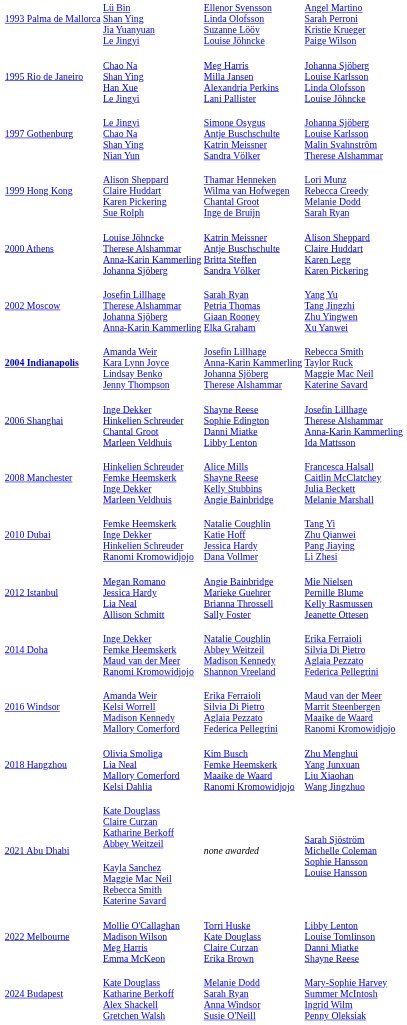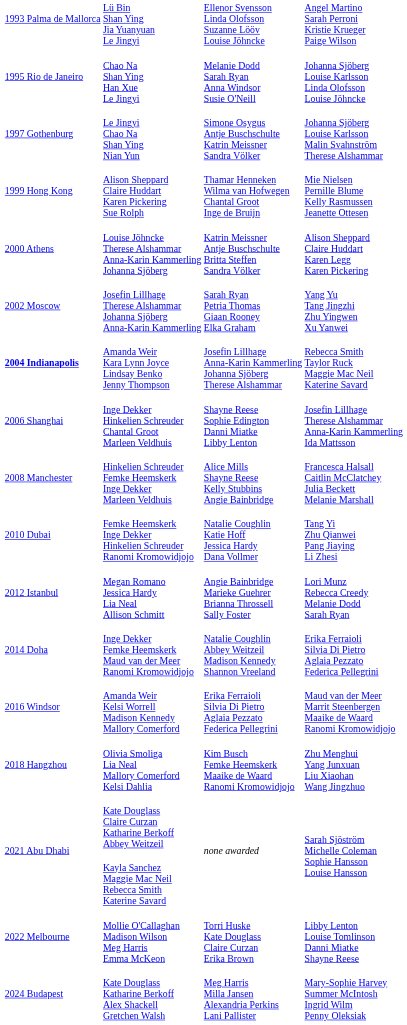Chao Na Shan Ying Han Xue Le Jingyi | column 3: Meg Harris Milla Jansen Alexandria Perkins Lani Pallister -> Melanie Dodd Sarah Ryan Anna Windsor Susie O'Neill
Alison Sheppard Claire Huddart Karen Pickering Sue Rolph | column 4: Lori Munz Rebecca Creedy Melanie Dodd Sarah Ryan -> Mie Nielsen Pernille Blume Kelly Rasmussen Jeanette Ottesen
Megan Romano Jessica Hardy Lia Neal Allison Schmitt | column 4: Mie Nielsen Pernille Blume Kelly Rasmussen Jeanette Ottesen -> Lori Munz Rebecca Creedy Melanie Dodd Sarah Ryan
Kate Douglass Katharine Berkoff Alex Shackell Gretchen Walsh | column 3: Melanie Dodd Sarah Ryan Anna Windsor Susie O'Neill -> Meg Harris Milla Jansen Alexandria Perkins Lani Pallister
